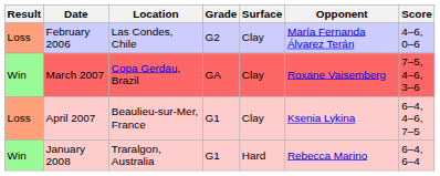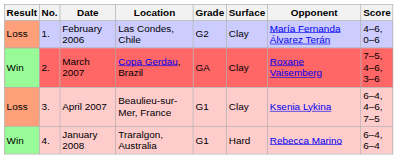+ column: No. | 1. | 2. | 3. | 4.
